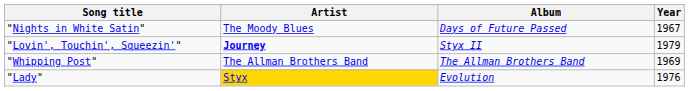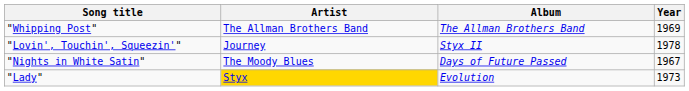rows swapped: "Whipping Post" <-> "Nights in White Satin"
"Lovin', Touchin', Squeezin'" | Artist: bold -> normal
"Lovin', Touchin', Squeezin'" | Year: 1979 -> 1978
"Lady" | Year: 1976 -> 1973
